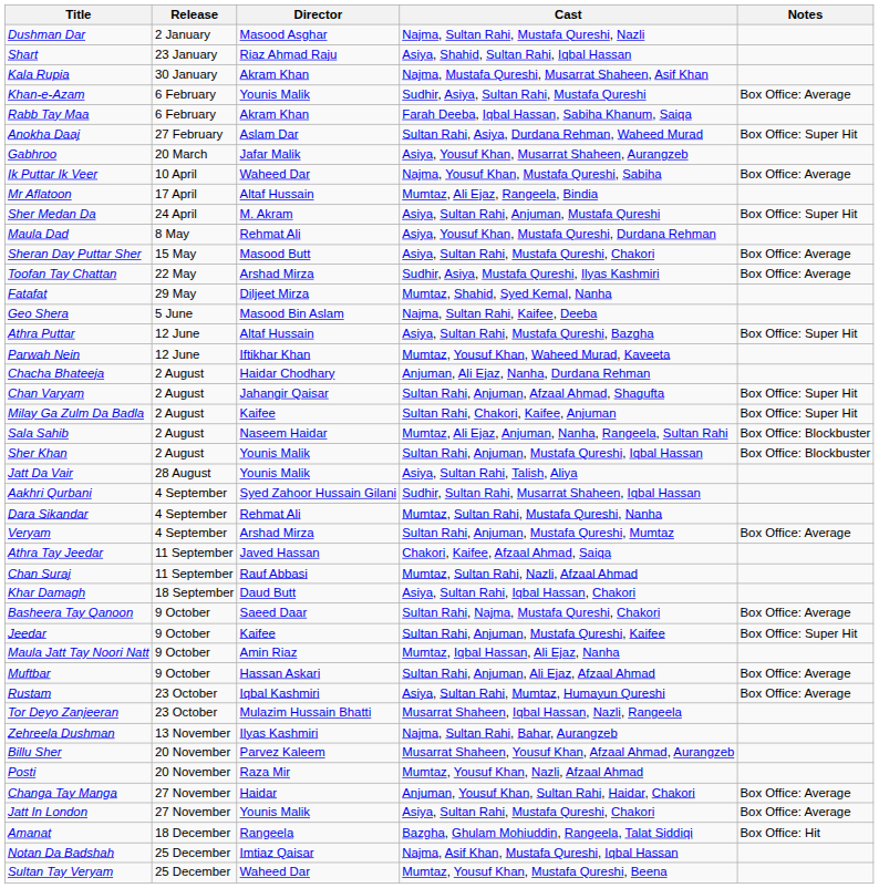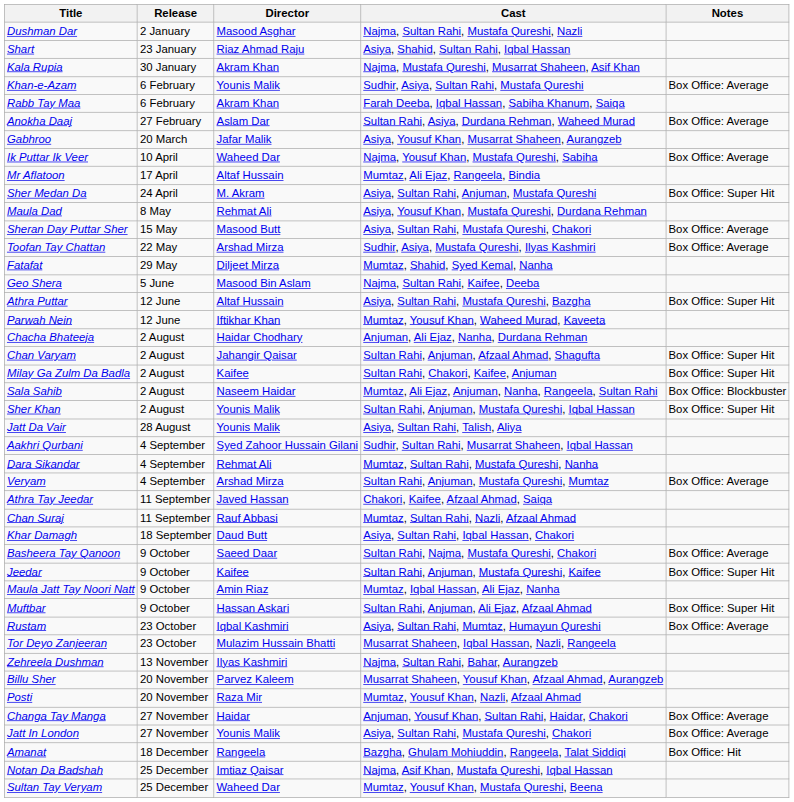Anokha Daaj | Notes: Box Office: Super Hit -> Box Office: Average
Sher Khan | Notes: Box Office: Blockbuster -> Box Office: Super Hit
Muftbar | Notes: Box Office: Average -> Box Office: Super Hit
